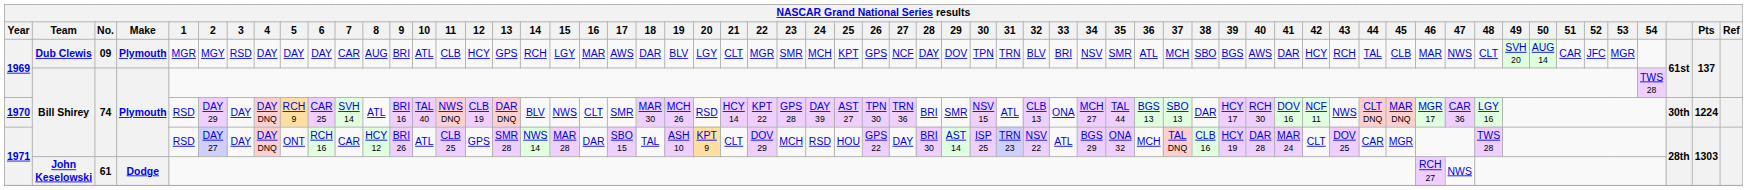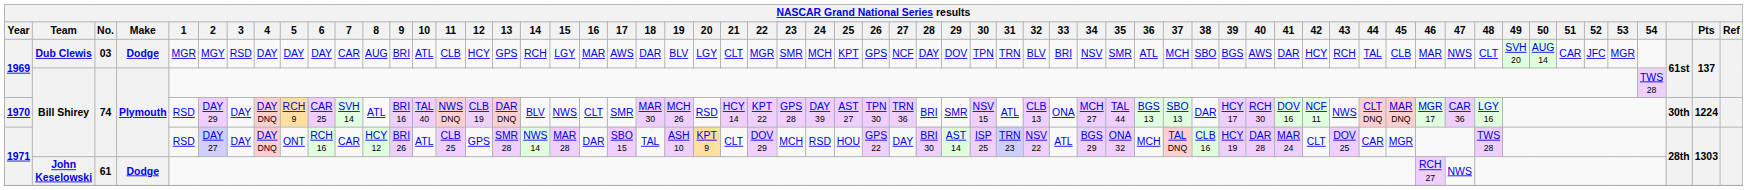1969 / Dub Clewis | No.: 09 -> 03
1969 / Dub Clewis | Make: Plymouth -> Dodge
